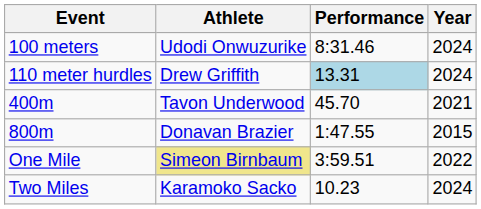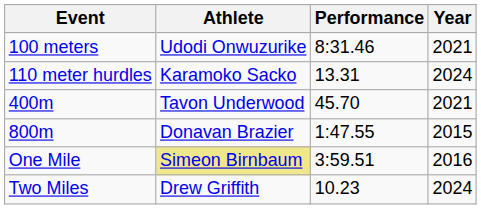100 meters | Year: 2024 -> 2021
110 meter hurdles | Athlete: Drew Griffith -> Karamoko Sacko
110 meter hurdles | Performance: lightblue background -> no background
One Mile | Year: 2022 -> 2016
Two Miles | Athlete: Karamoko Sacko -> Drew Griffith
